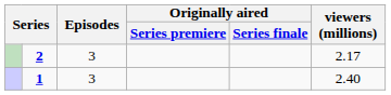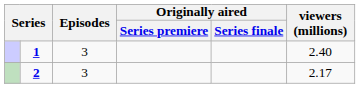rows swapped: 1 <-> 2
